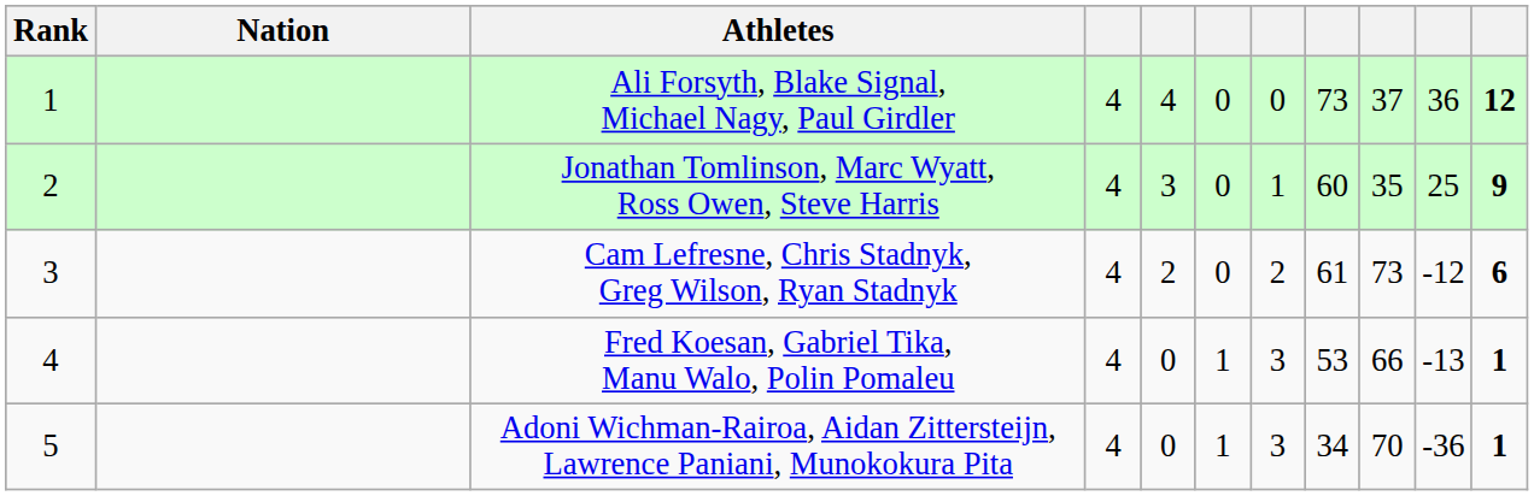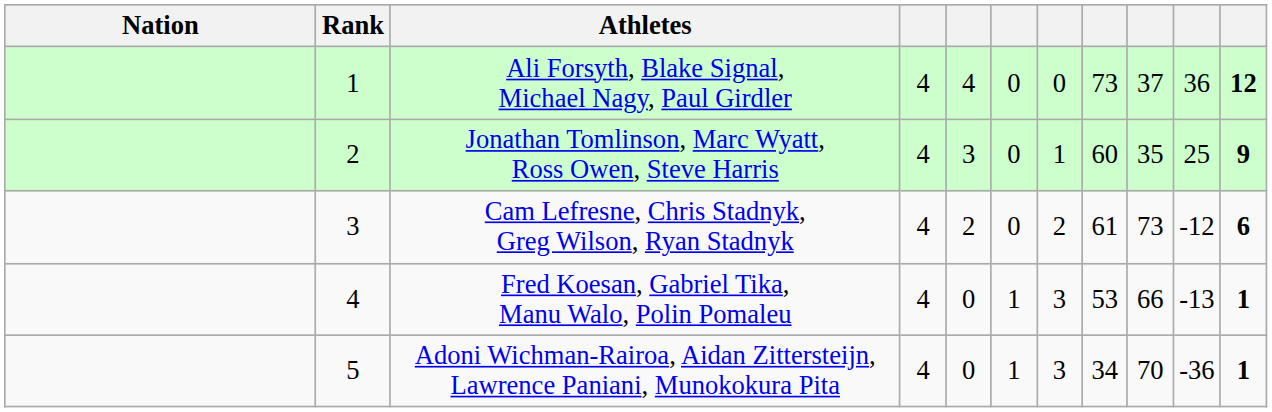columns swapped: Rank <-> Nation
